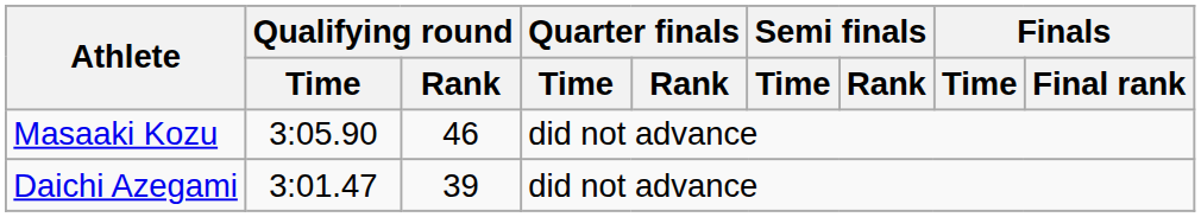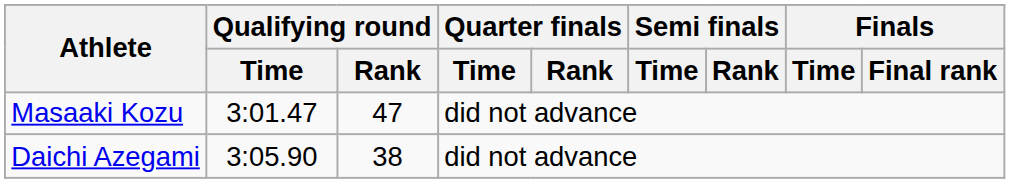Masaaki Kozu | Qualifying round / Time: 3:05.90 -> 3:01.47
Masaaki Kozu | Qualifying round / Rank: 46 -> 47
Daichi Azegami | Qualifying round / Time: 3:01.47 -> 3:05.90
Daichi Azegami | Qualifying round / Rank: 39 -> 38
